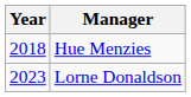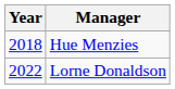Lorne Donaldson | Year: 2023 -> 2022
